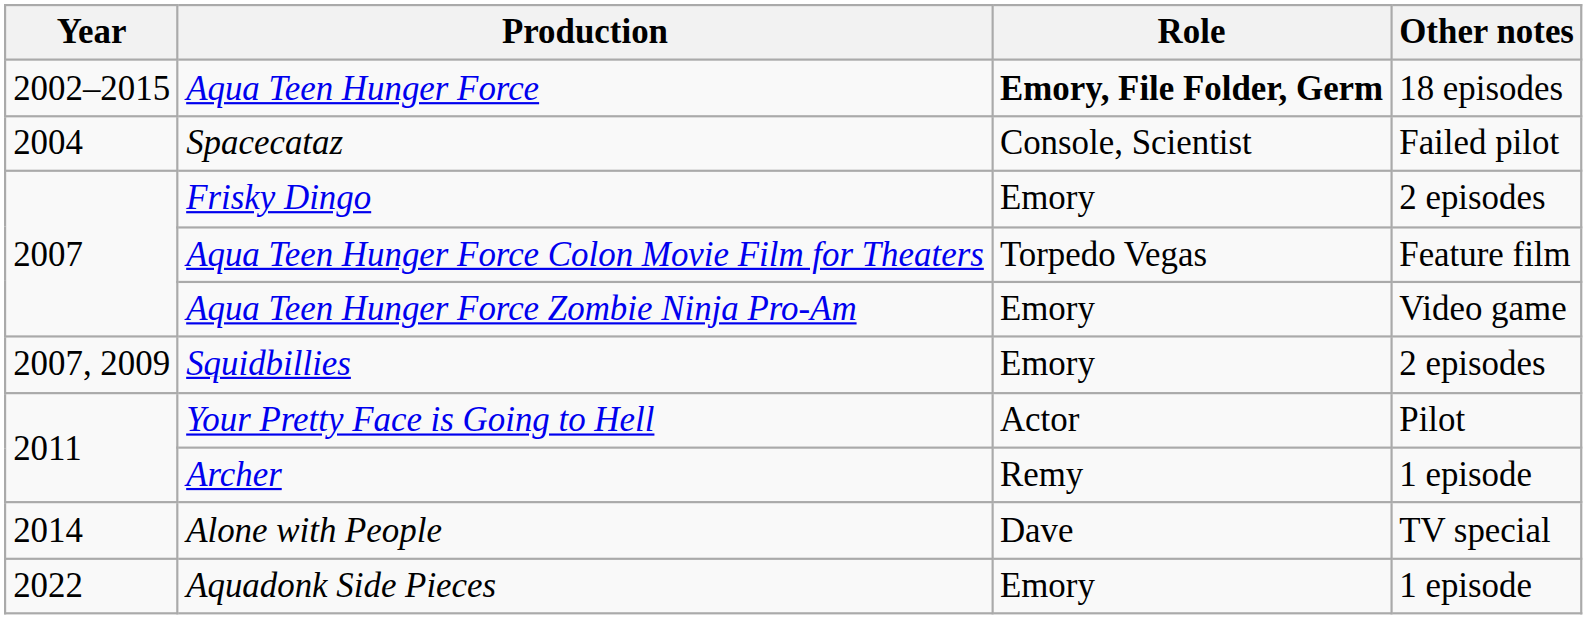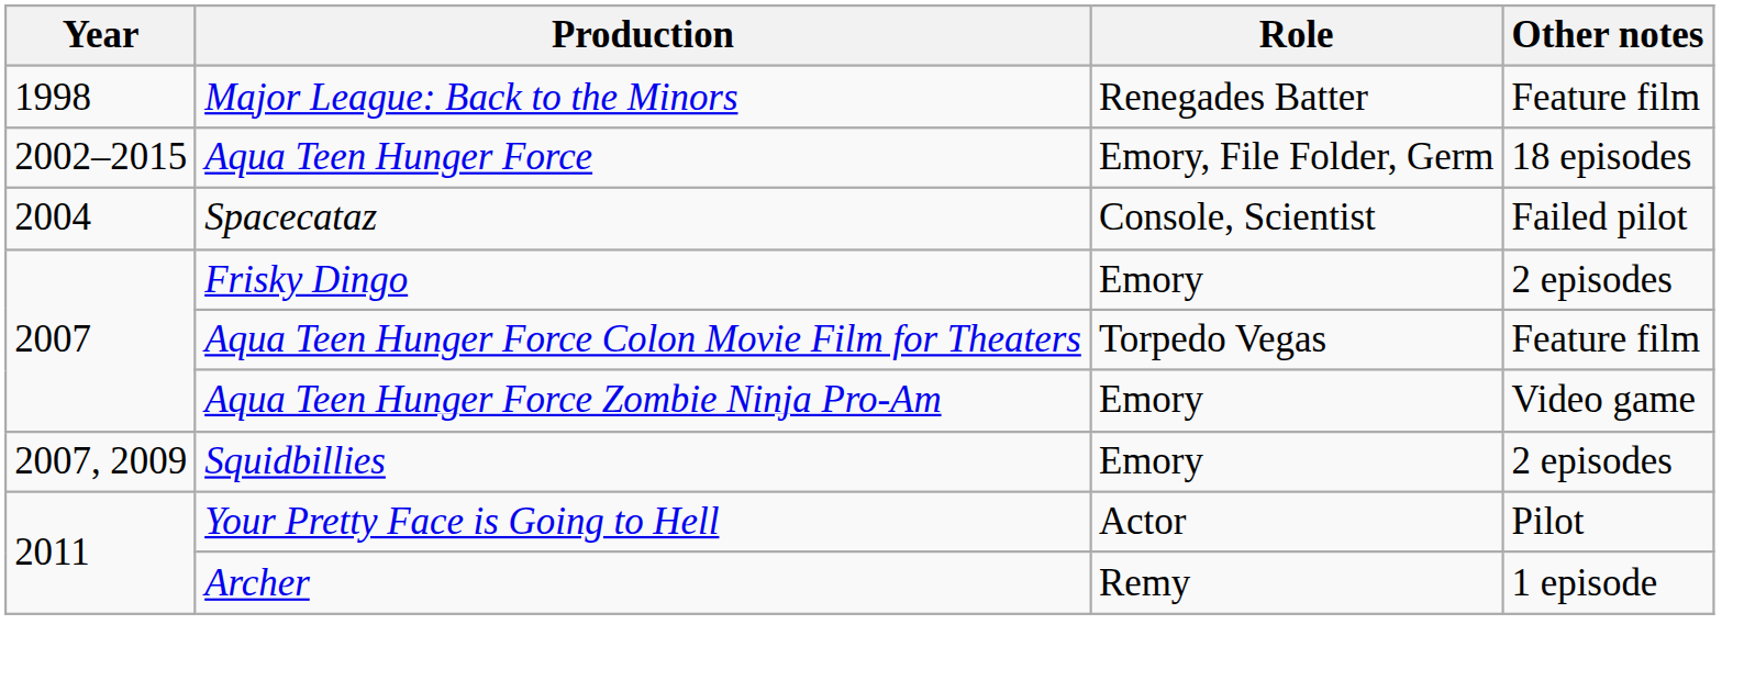+ row: 1998 | Major League: Back to the Minors | Renegades Batter | Feature film
Aqua Teen Hunger Force | Role: bold -> normal
- row: 2014 | Alone with People | Dave | TV special
- row: 2022 | Aquadonk Side Pieces | Emory | 1 episode
